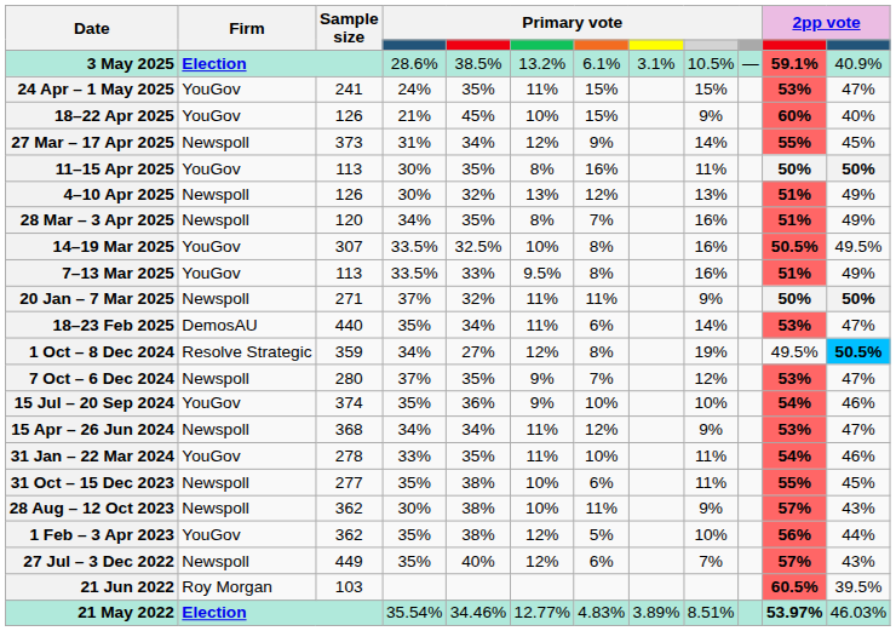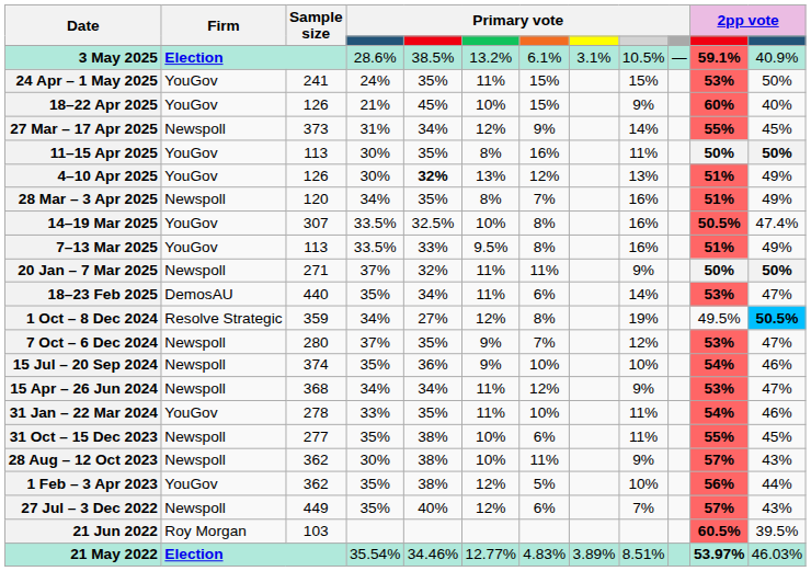24 Apr – 1 May 2025 | column 12: 47% -> 50%
4–10 Apr 2025 | Firm: Newspoll -> YouGov
4–10 Apr 2025 | column 5: normal -> bold
14–19 Mar 2025 | column 12: 49.5% -> 47.4%
15 Jul – 20 Sep 2024 | Firm: YouGov -> Newspoll
